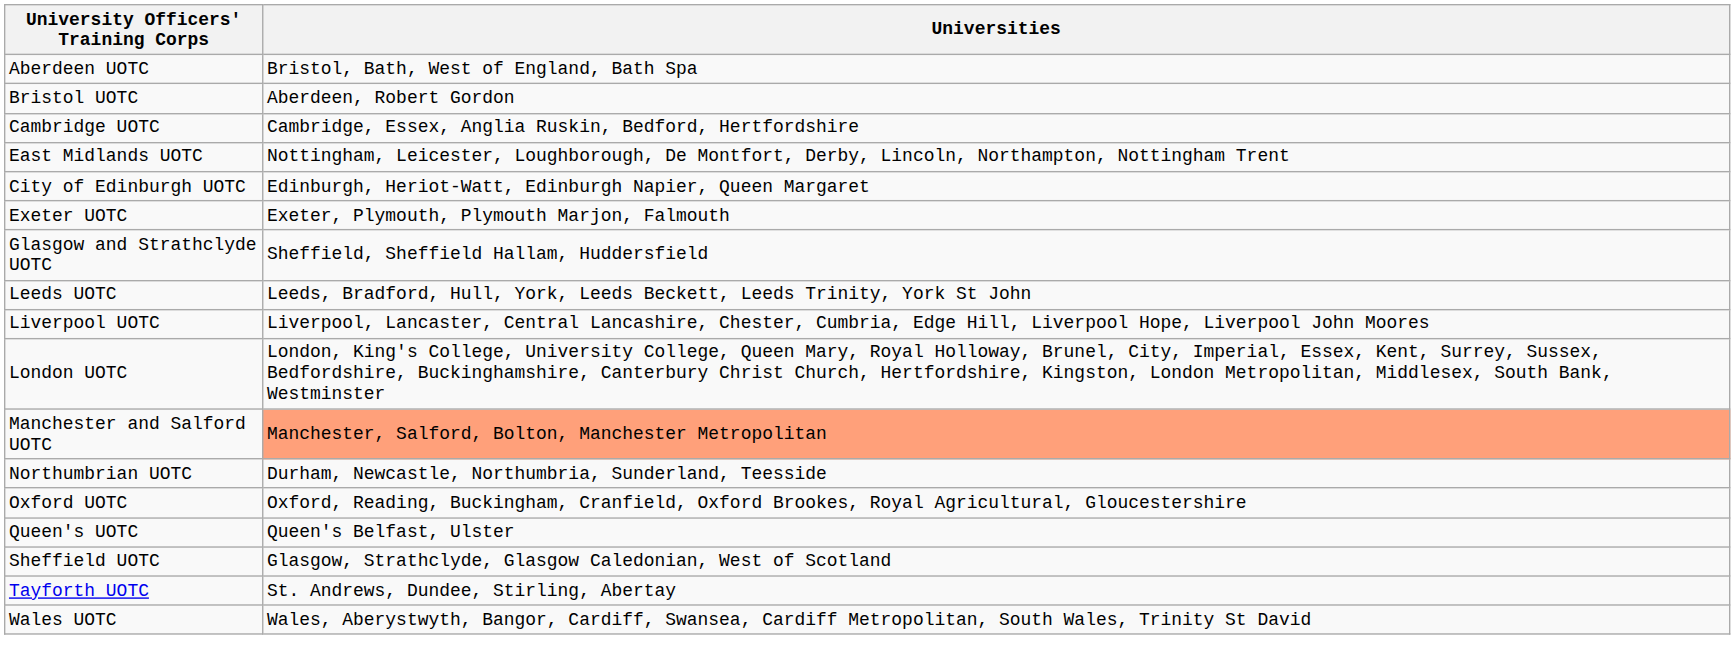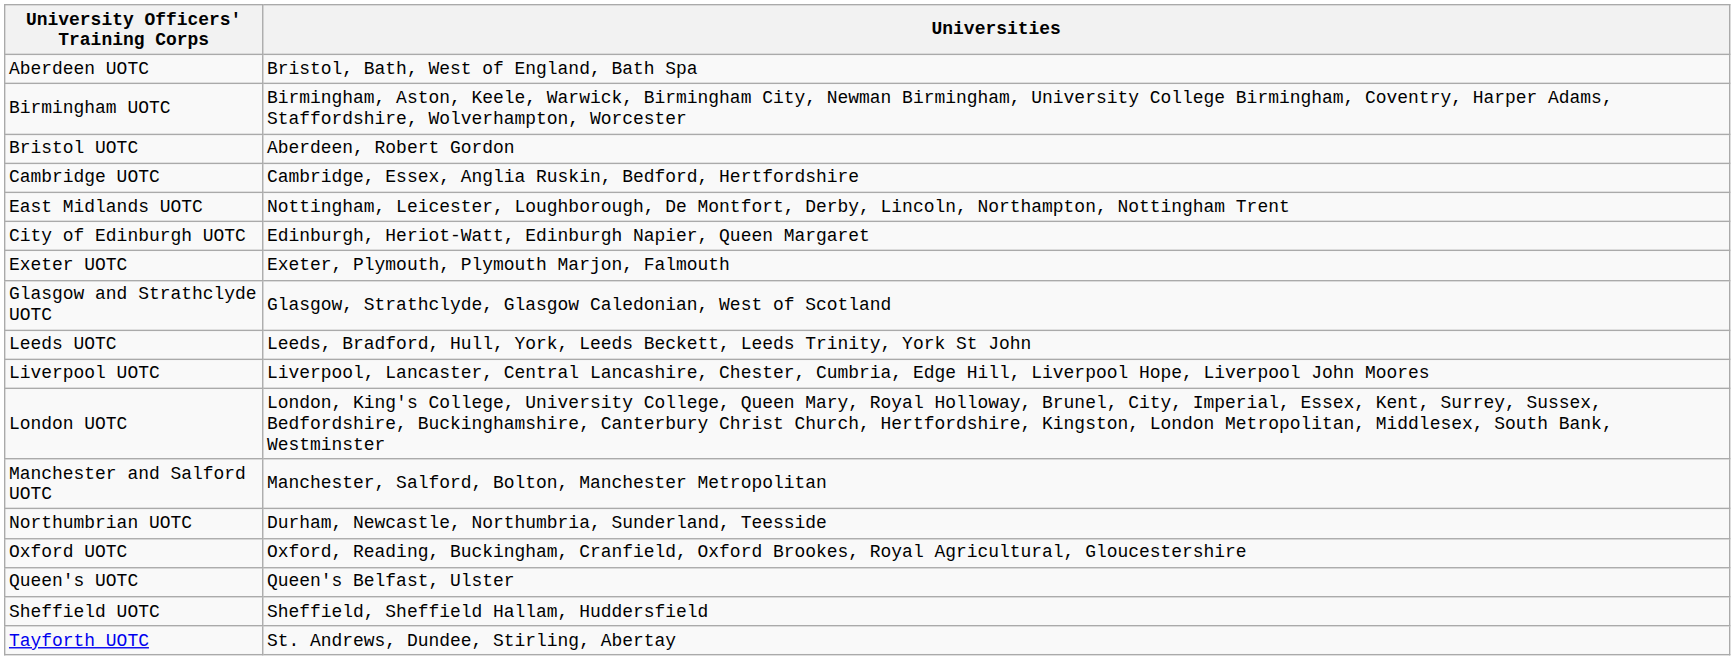+ row: Birmingham UOTC | Birmingham, Aston, Keele, Warwick, Birmingham City, Newman Birmingham, University College Birmingham, Coventry, Harper Adams, Staffordshire, Wolverhampton, Worcester
Glasgow and Strathclyde UOTC | Universities: Sheffield, Sheffield Hallam, Huddersfield -> Glasgow, Strathclyde, Glasgow Caledonian, West of Scotland
Manchester and Salford UOTC | Universities: lightsalmon background -> no background
Sheffield UOTC | Universities: Glasgow, Strathclyde, Glasgow Caledonian, West of Scotland -> Sheffield, Sheffield Hallam, Huddersfield
- row: Wales UOTC | Wales, Aberystwyth, Bangor, Cardiff, Swansea, Cardiff Metropolitan, South Wales, Trinity St David
